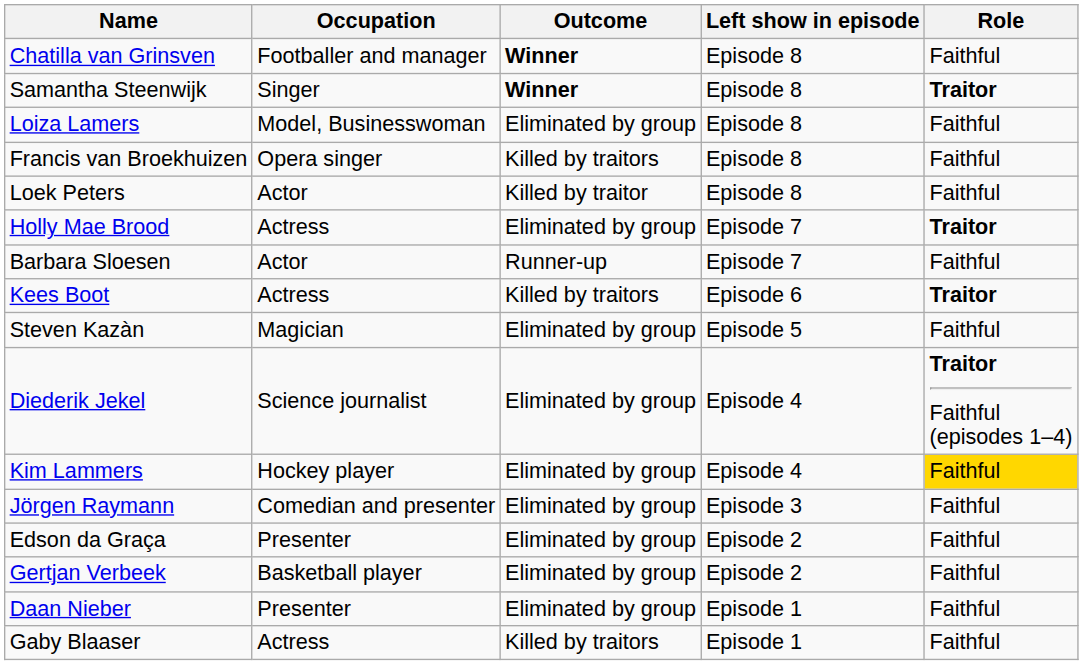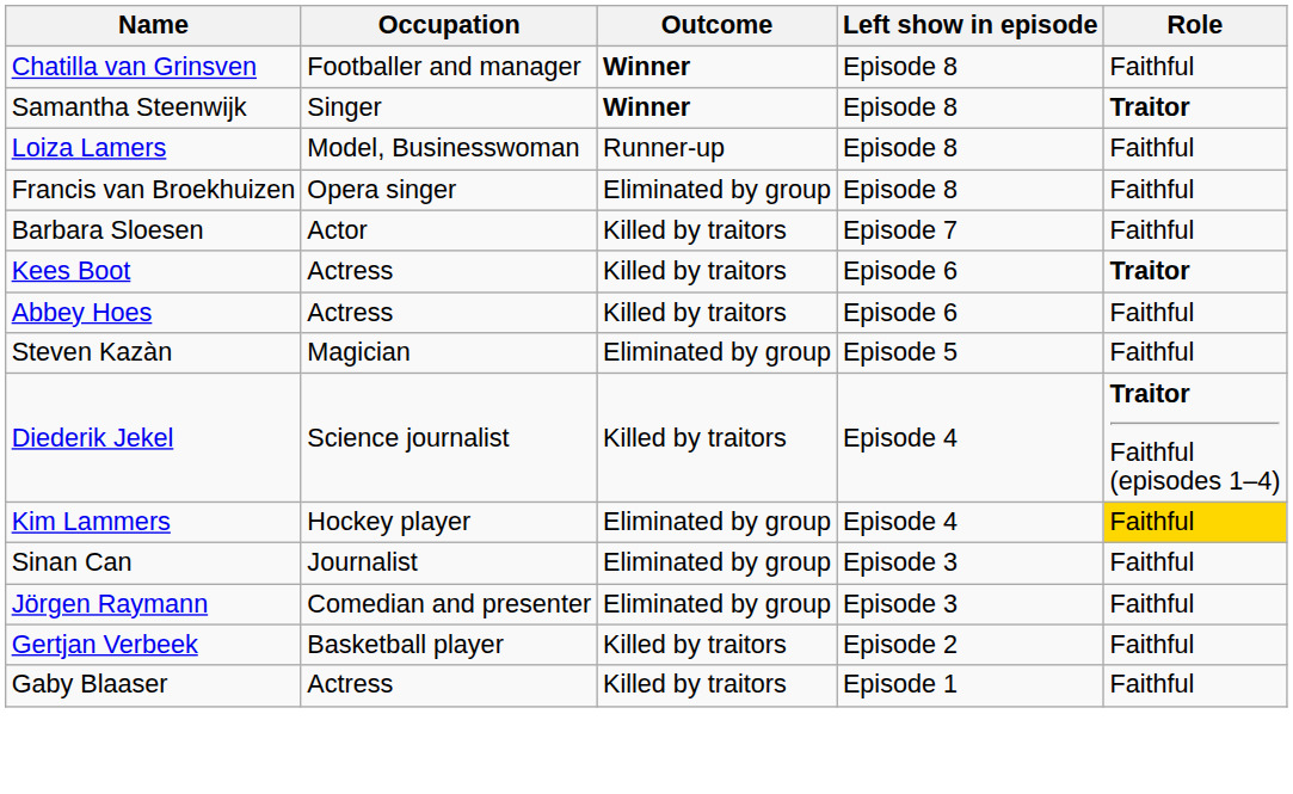Loiza Lamers | Outcome: Eliminated by group -> Runner-up
Francis van Broekhuizen | Outcome: Killed by traitors -> Eliminated by group
- row: Loek Peters | Actor | Killed by traitor | Episode 8 | Faithful
- row: Holly Mae Brood | Actress | Eliminated by group | Episode 7 | Traitor
Barbara Sloesen | Outcome: Runner-up -> Killed by traitors
+ row: Abbey Hoes | Actress | Killed by traitors | Episode 6 | Faithful
Diederik Jekel | Outcome: Eliminated by group -> Killed by traitors
+ row: Sinan Can | Journalist | Eliminated by group | Episode 3 | Faithful
- row: Edson da Graça | Presenter | Eliminated by group | Episode 2 | Faithful
Gertjan Verbeek | Outcome: Eliminated by group -> Killed by traitors
- row: Daan Nieber | Presenter | Eliminated by group | Episode 1 | Faithful
